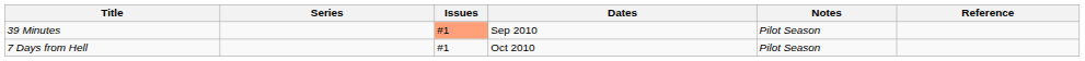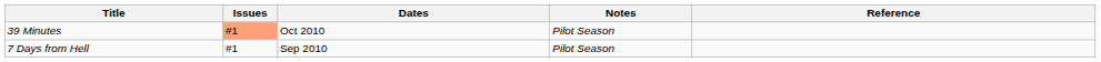- column: Series
39 Minutes | Dates: Sep 2010 -> Oct 2010
7 Days from Hell | Dates: Oct 2010 -> Sep 2010
